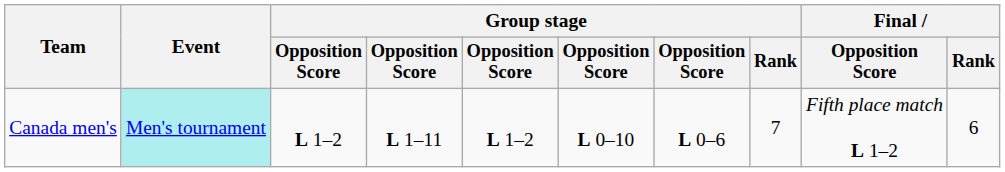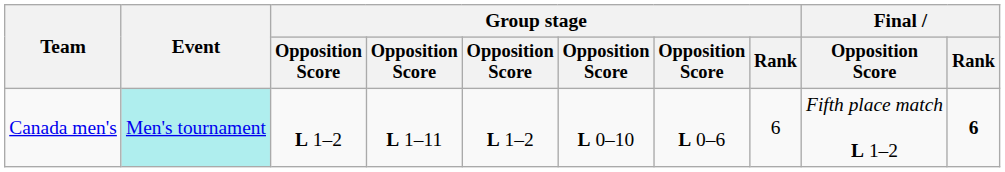Canada men's | Group stage / Rank: 7 -> 6
Canada men's | Final / Rank: normal -> bold
